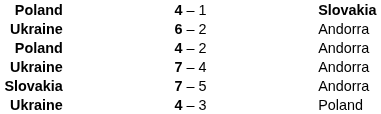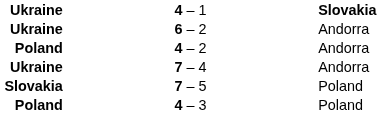4 – 1 | column 1: Poland -> Ukraine
7 – 5 | column 3: Andorra -> Poland
4 – 3 | column 1: Ukraine -> Poland
